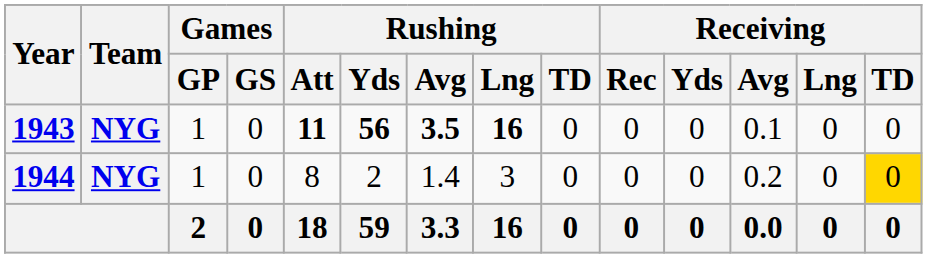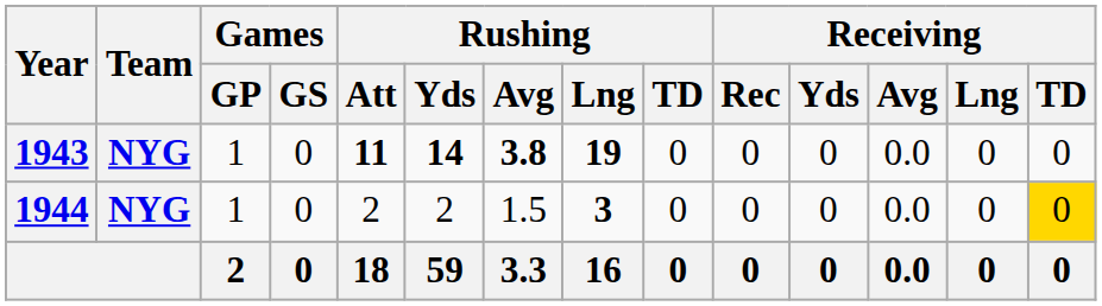1943 | Rushing / Yds: 56 -> 14
1943 | Rushing / Avg: 3.5 -> 3.8
1943 | Rushing / Lng: 16 -> 19
1943 | Receiving / Avg: 0.1 -> 0.0
1944 | Rushing / Att: 8 -> 2
1944 | Rushing / Avg: 1.4 -> 1.5
1944 | Rushing / Lng: normal -> bold
1944 | Receiving / Avg: 0.2 -> 0.0
